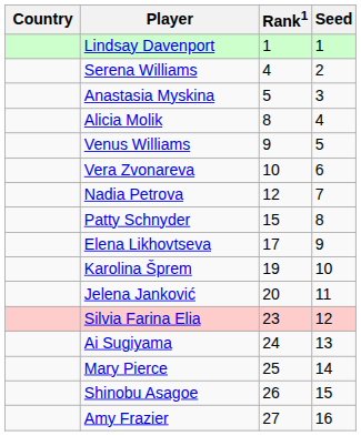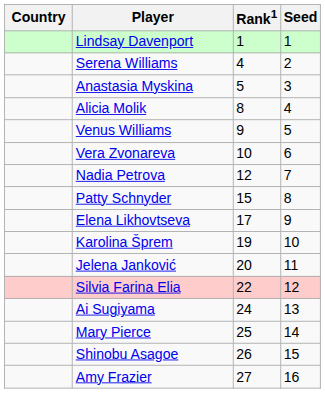Silvia Farina Elia | Rank1: 23 -> 22
